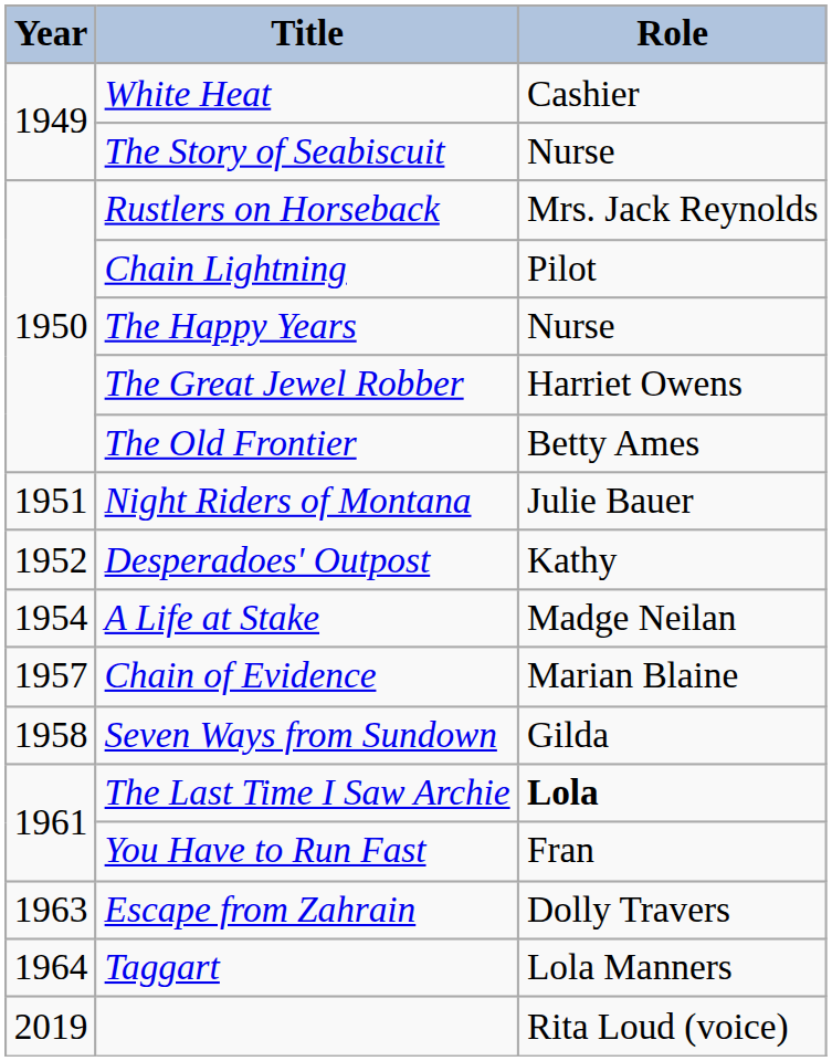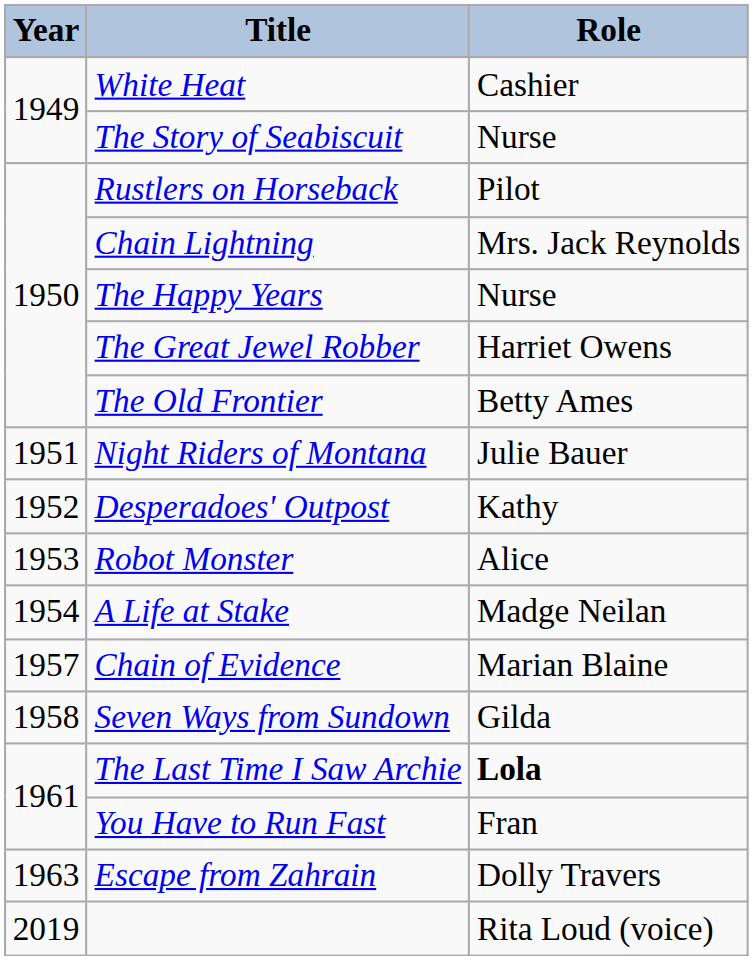Rustlers on Horseback | Role: Mrs. Jack Reynolds -> Pilot
Chain Lightning | Role: Pilot -> Mrs. Jack Reynolds
+ row: 1953 | Robot Monster | Alice
- row: 1964 | Taggart | Lola Manners
